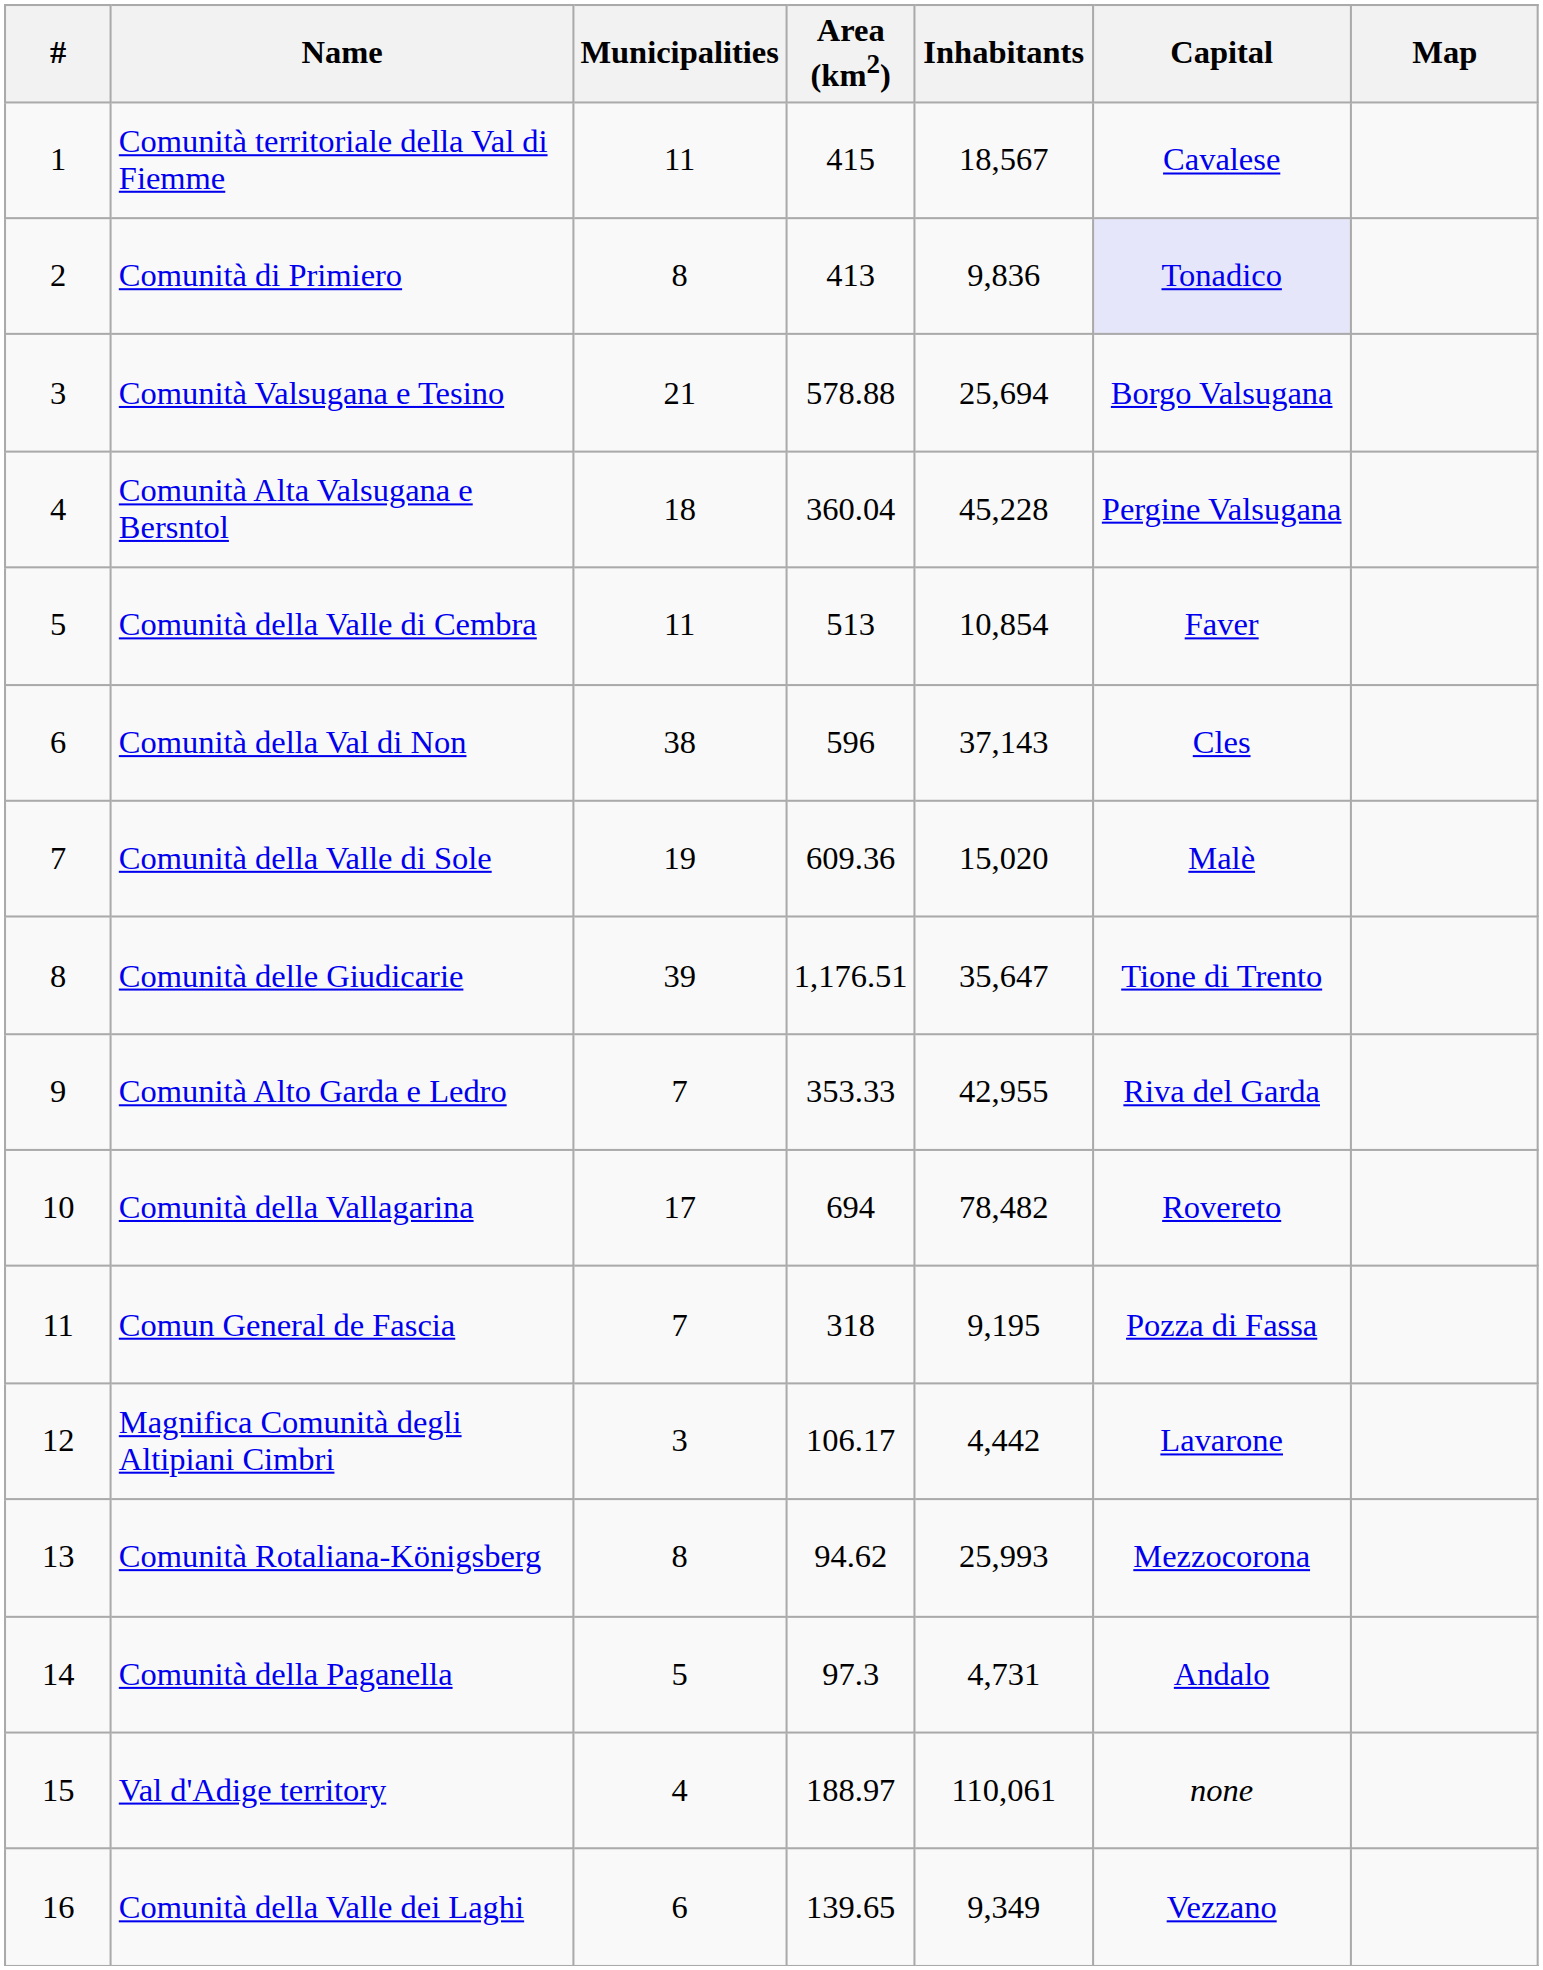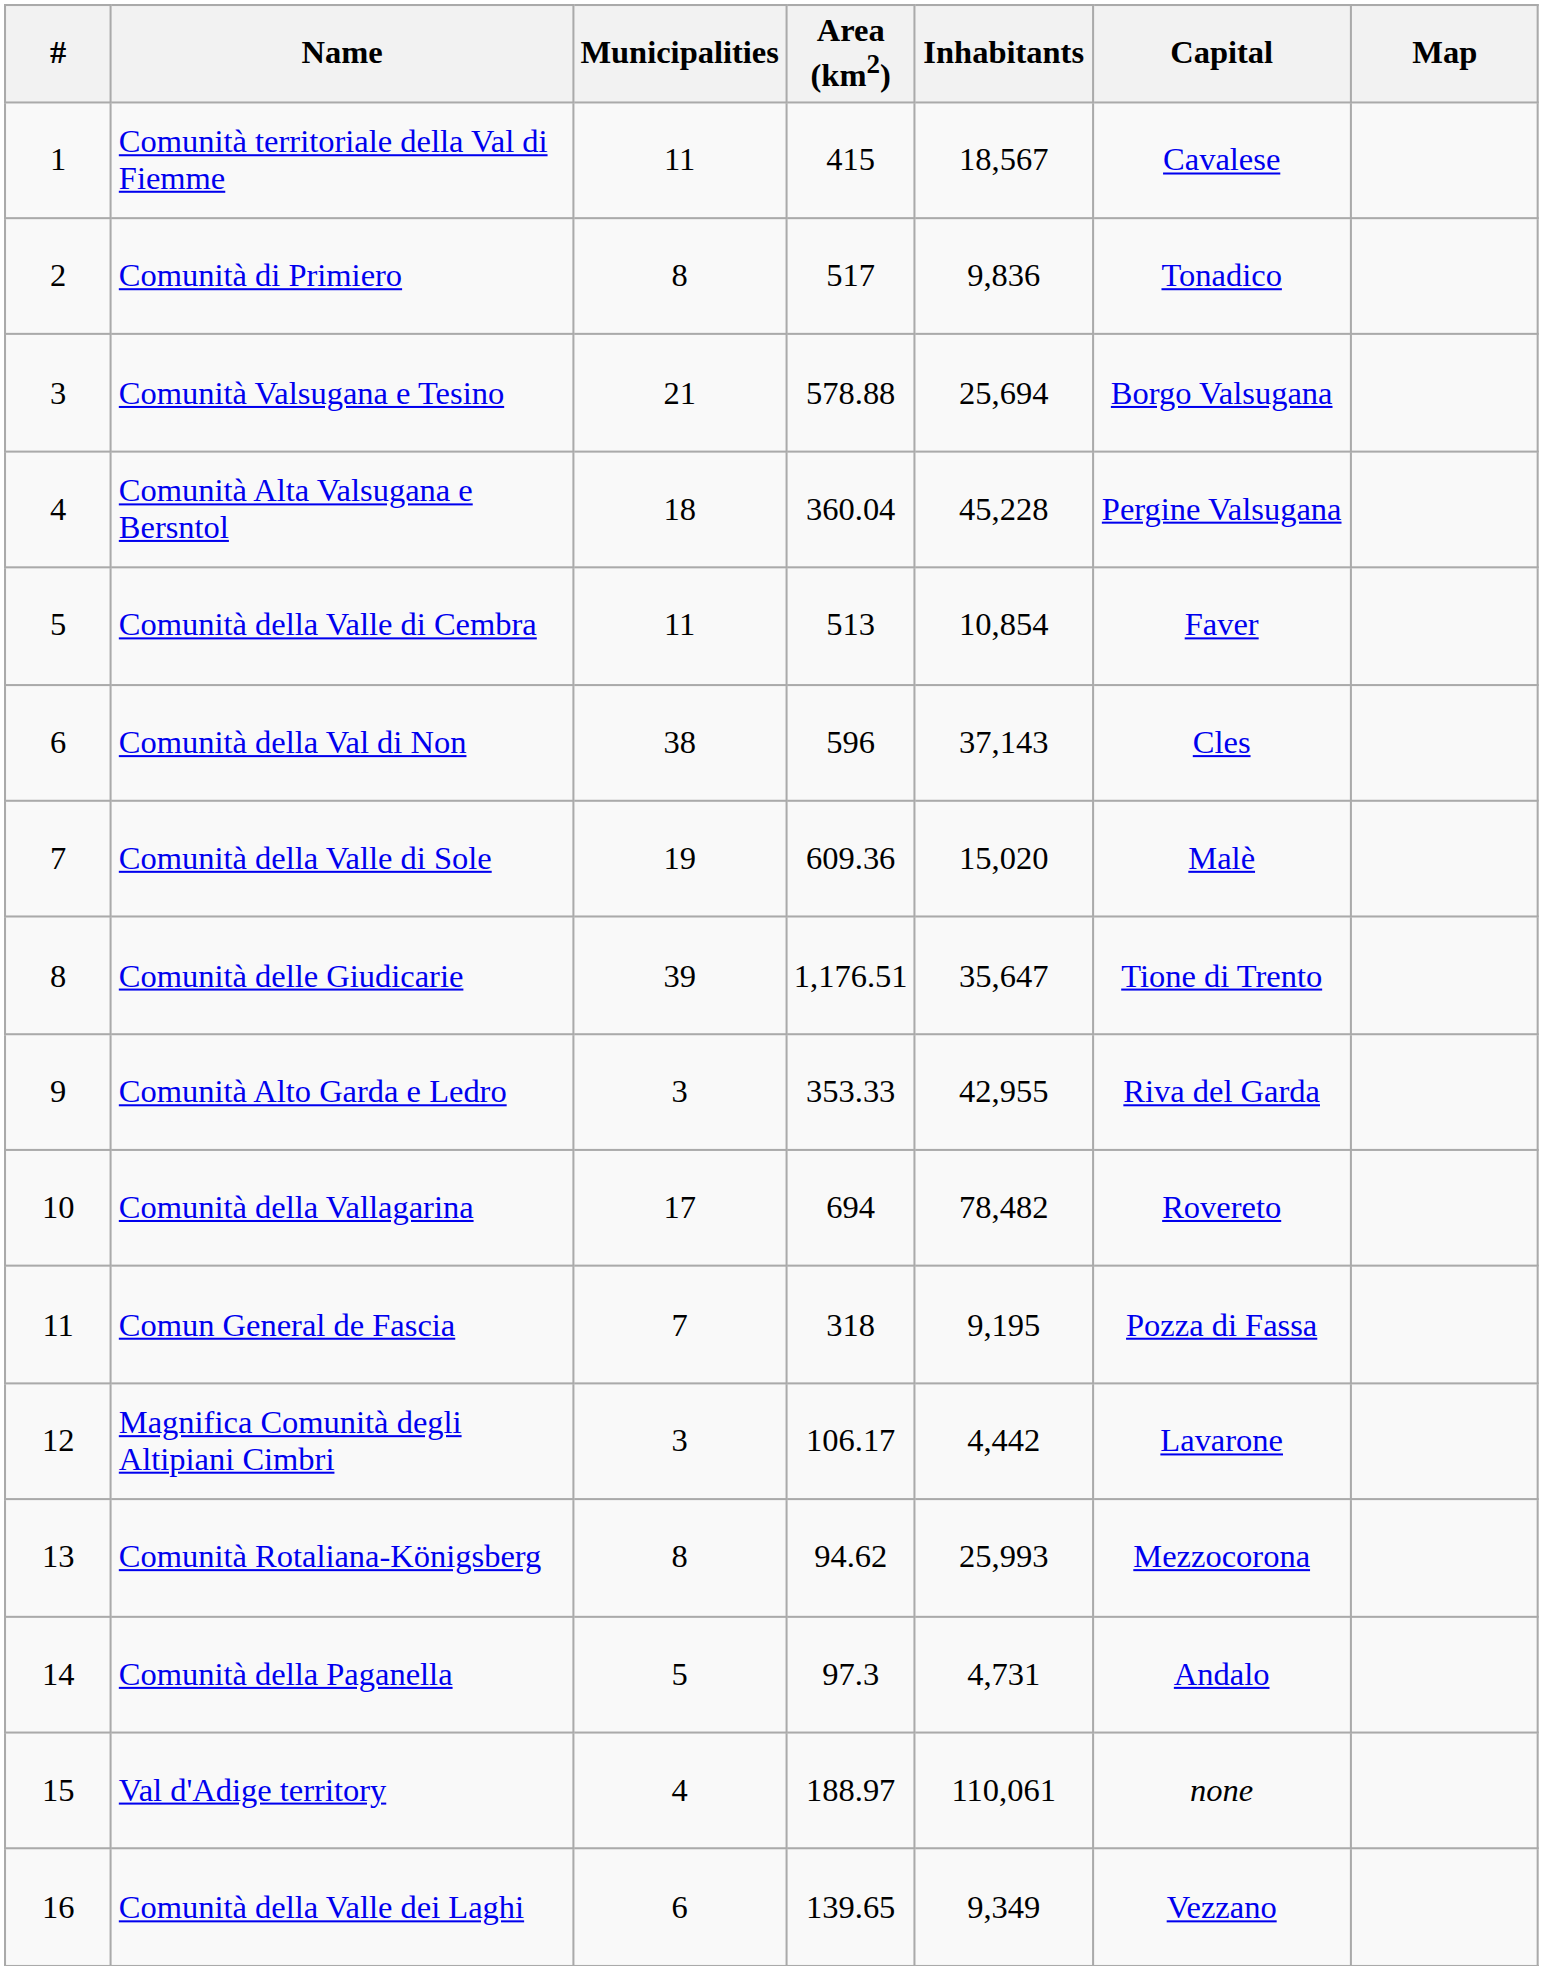Comunità di Primiero | Area (km2): 413 -> 517
Comunità di Primiero | Capital: lavender background -> no background
Comunità Alto Garda e Ledro | Municipalities: 7 -> 3
